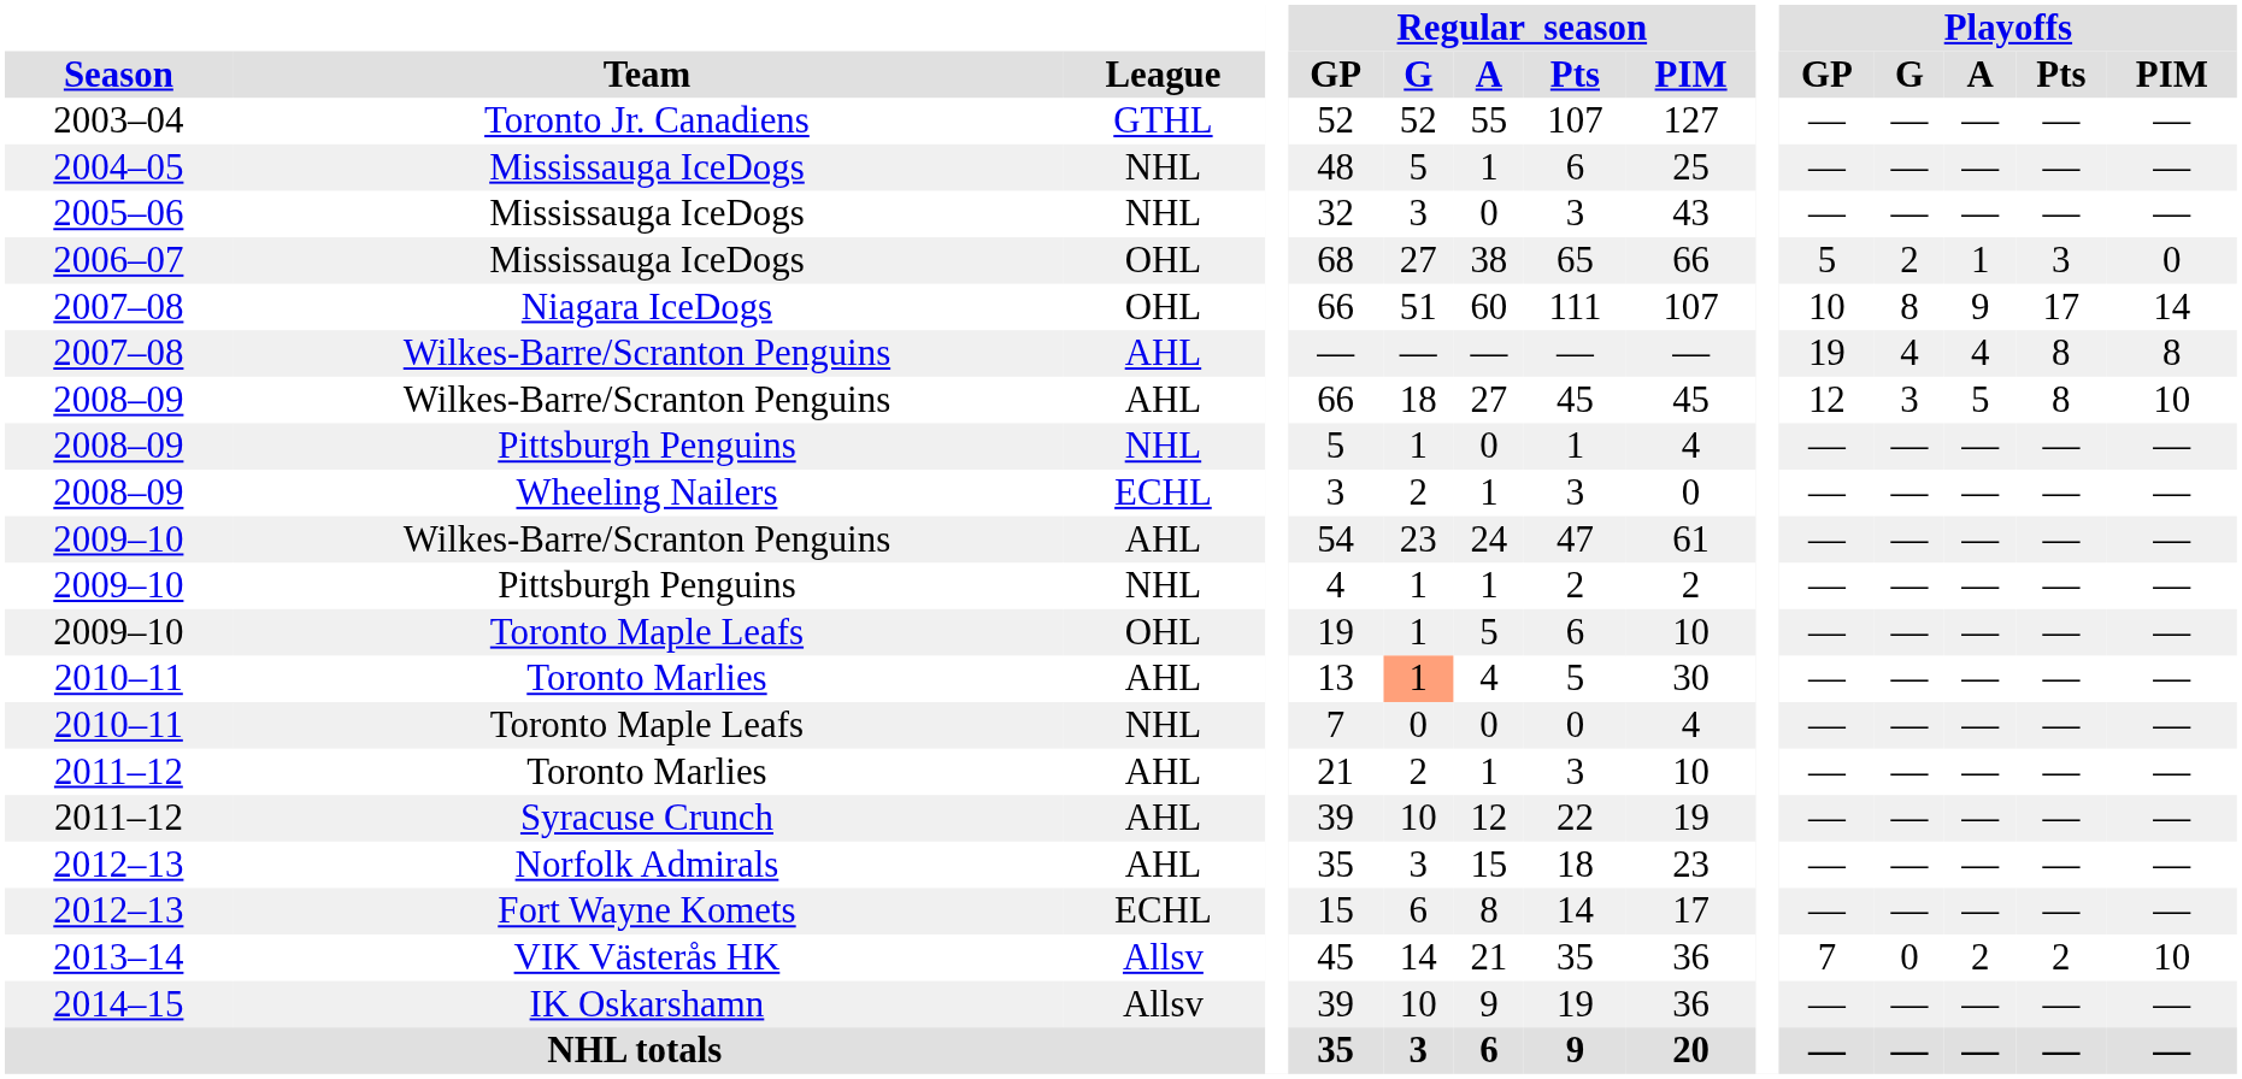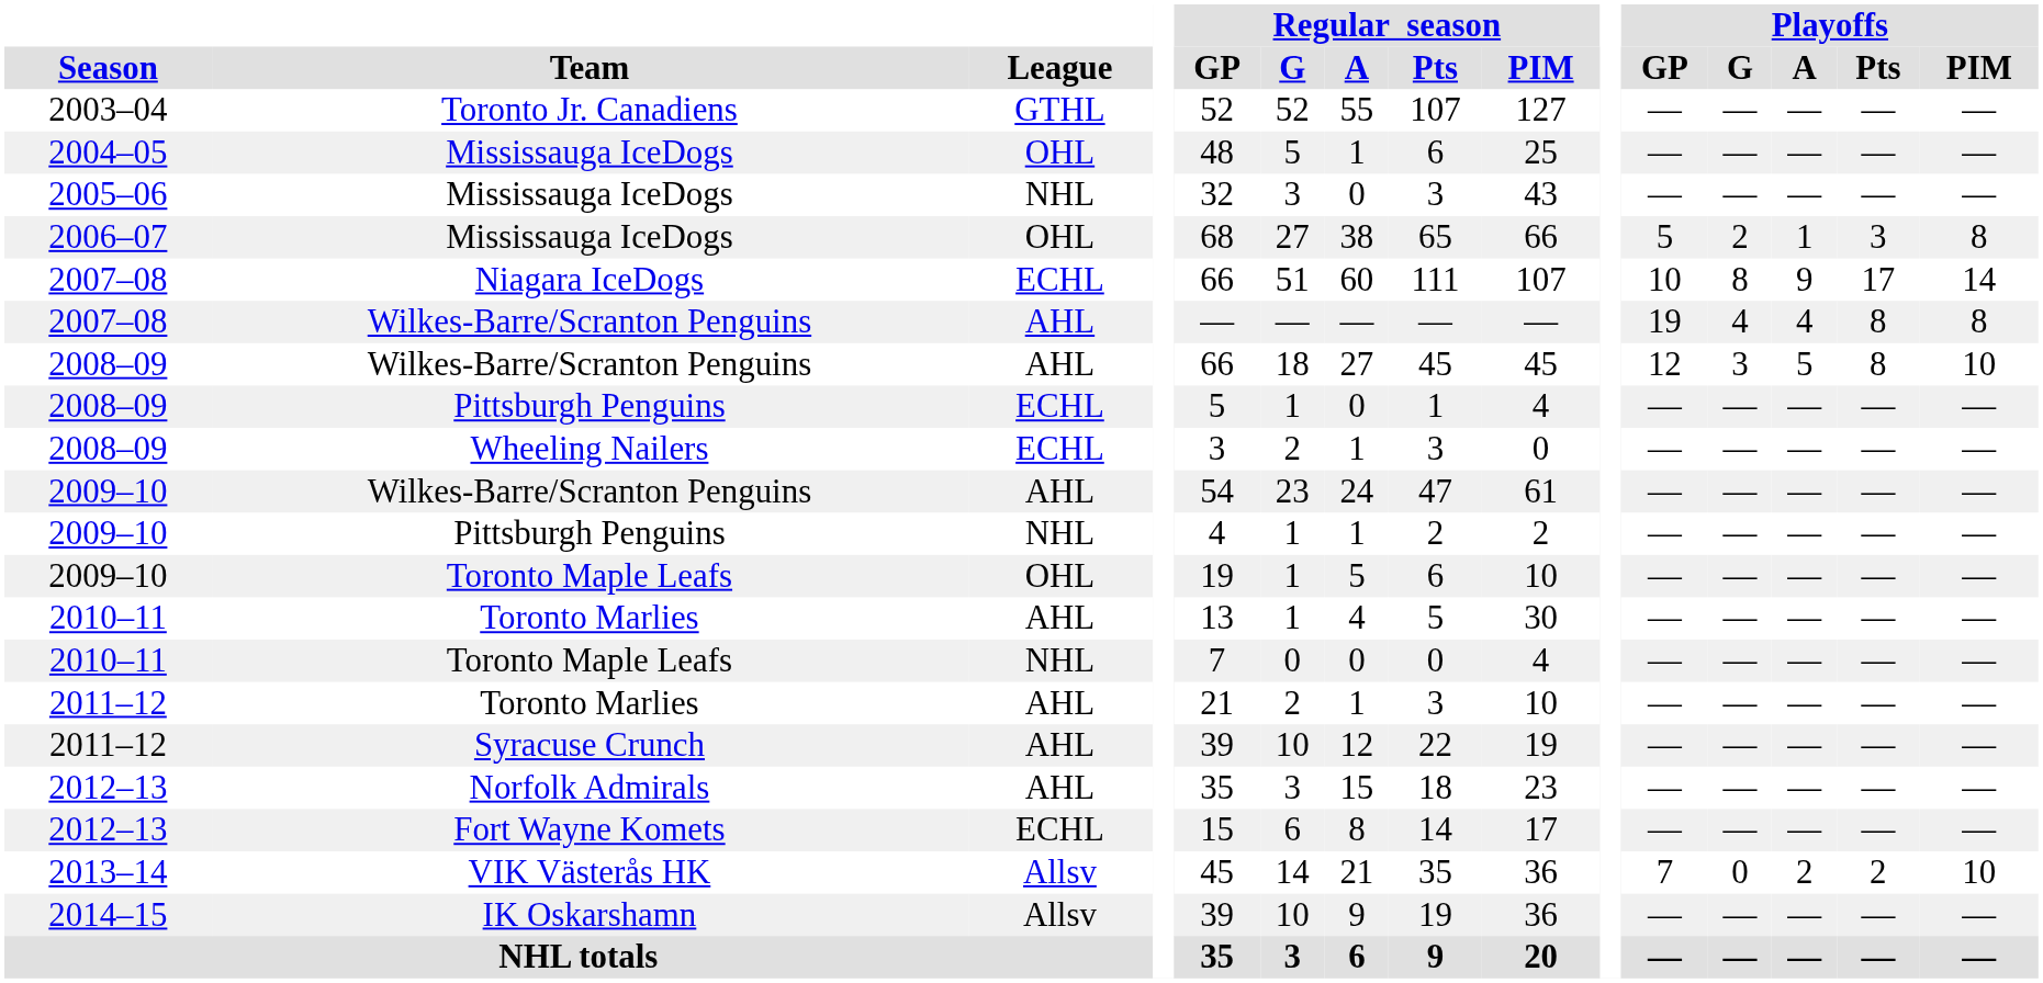2004–05 / Mississauga IceDogs | League: NHL -> OHL
2006–07 / Mississauga IceDogs | Playoffs / PIM: 0 -> 8
Niagara IceDogs | League: OHL -> ECHL
2008–09 / Pittsburgh Penguins | League: NHL -> ECHL
2010–11 / Toronto Marlies | Regular season / G: lightsalmon background -> no background
